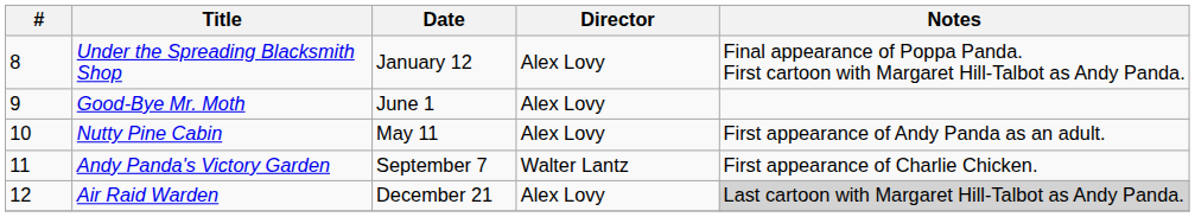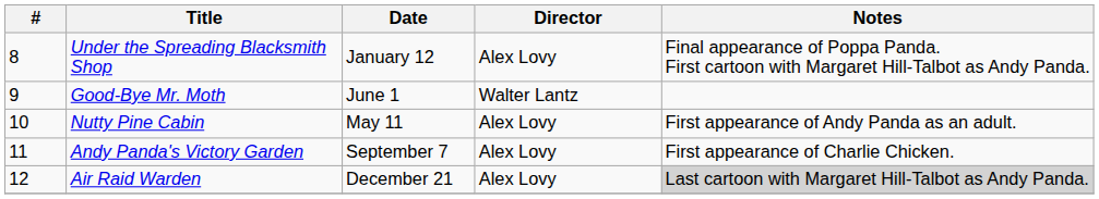Good-Bye Mr. Moth | Director: Alex Lovy -> Walter Lantz
Andy Panda's Victory Garden | Director: Walter Lantz -> Alex Lovy
